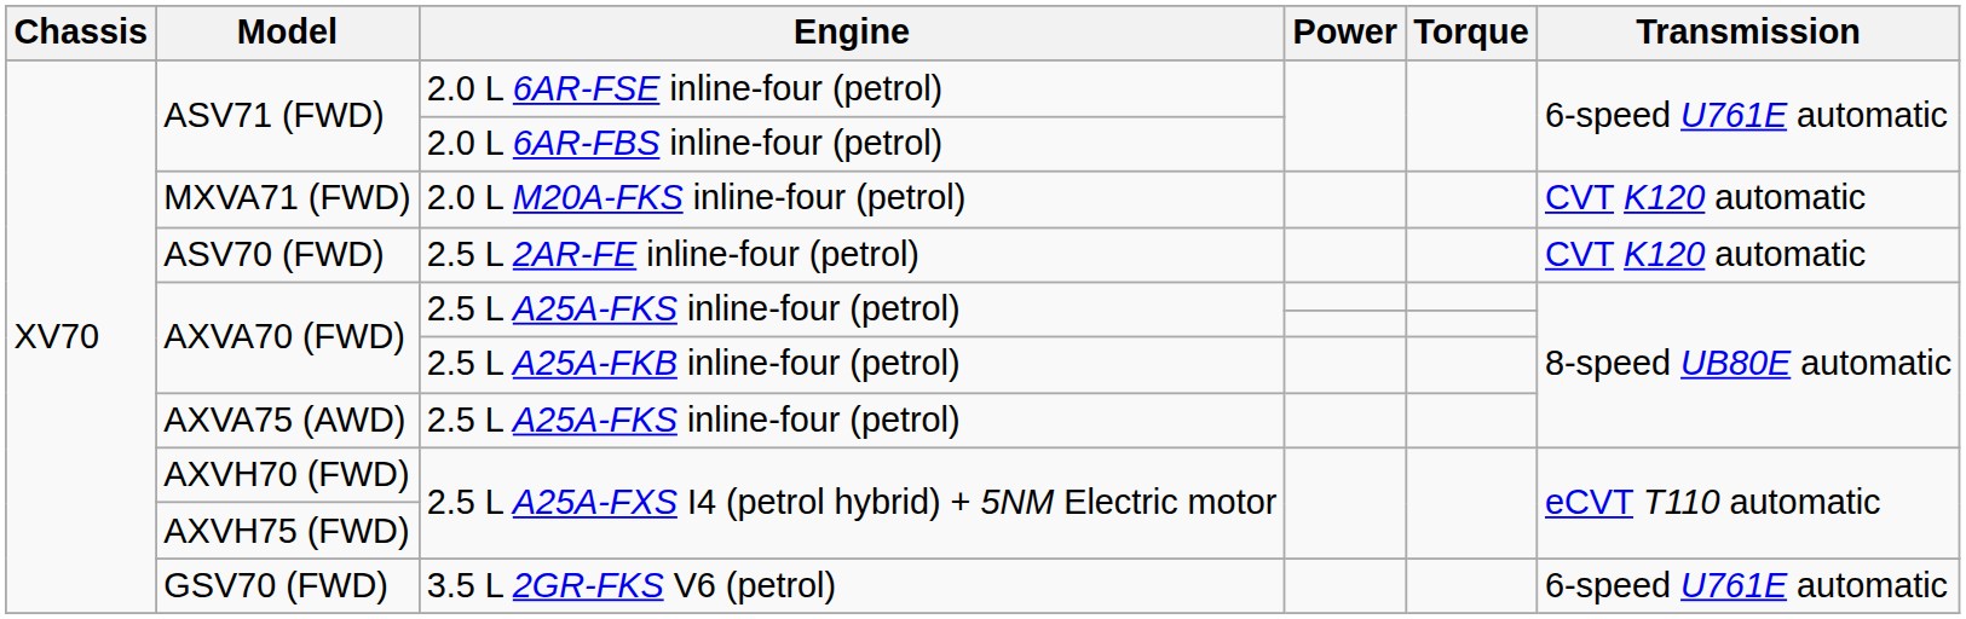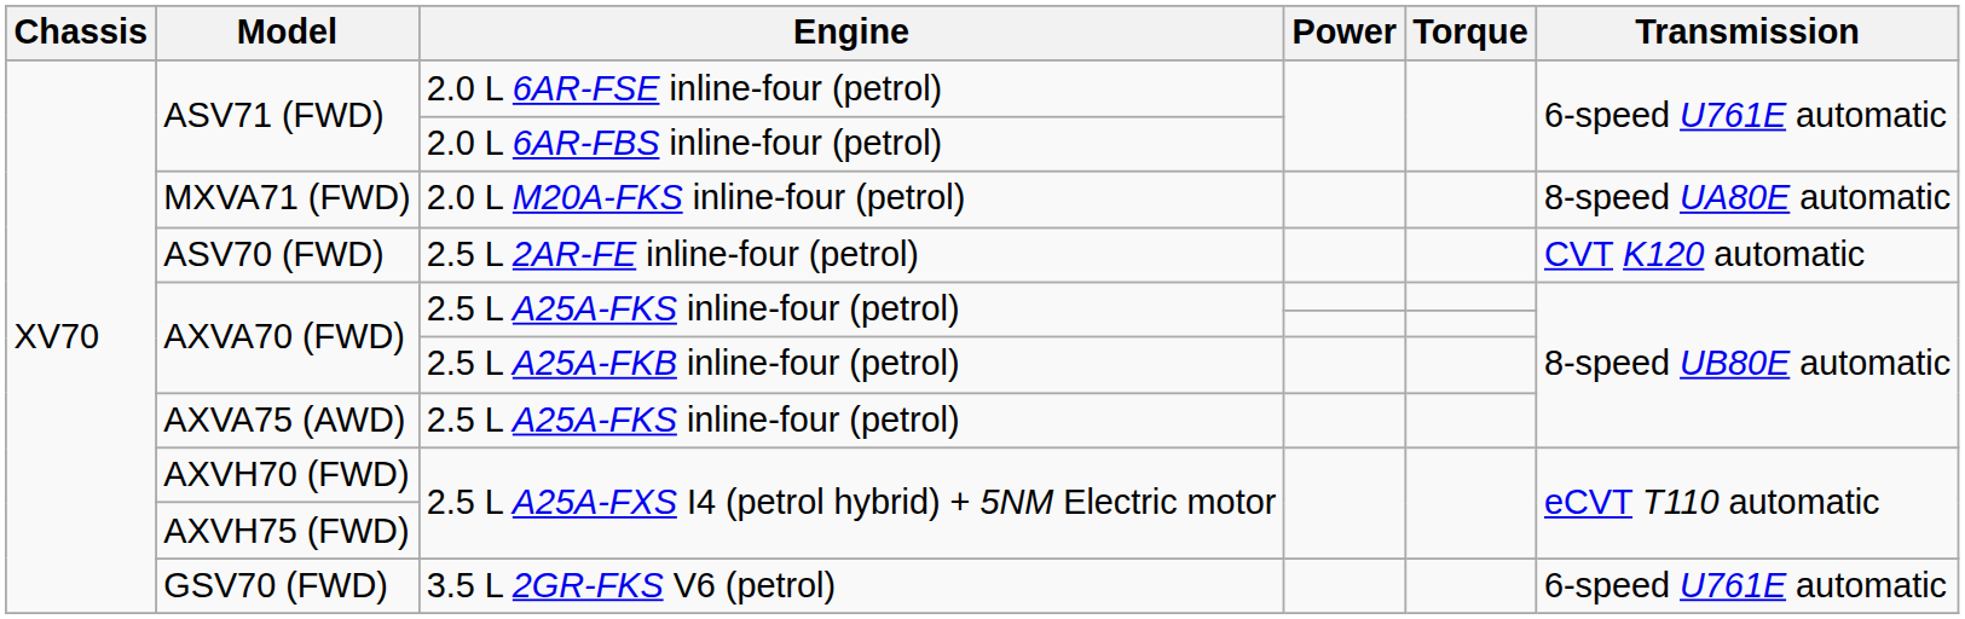MXVA71 (FWD) | Transmission: CVT K120 automatic -> 8-speed UA80E automatic
